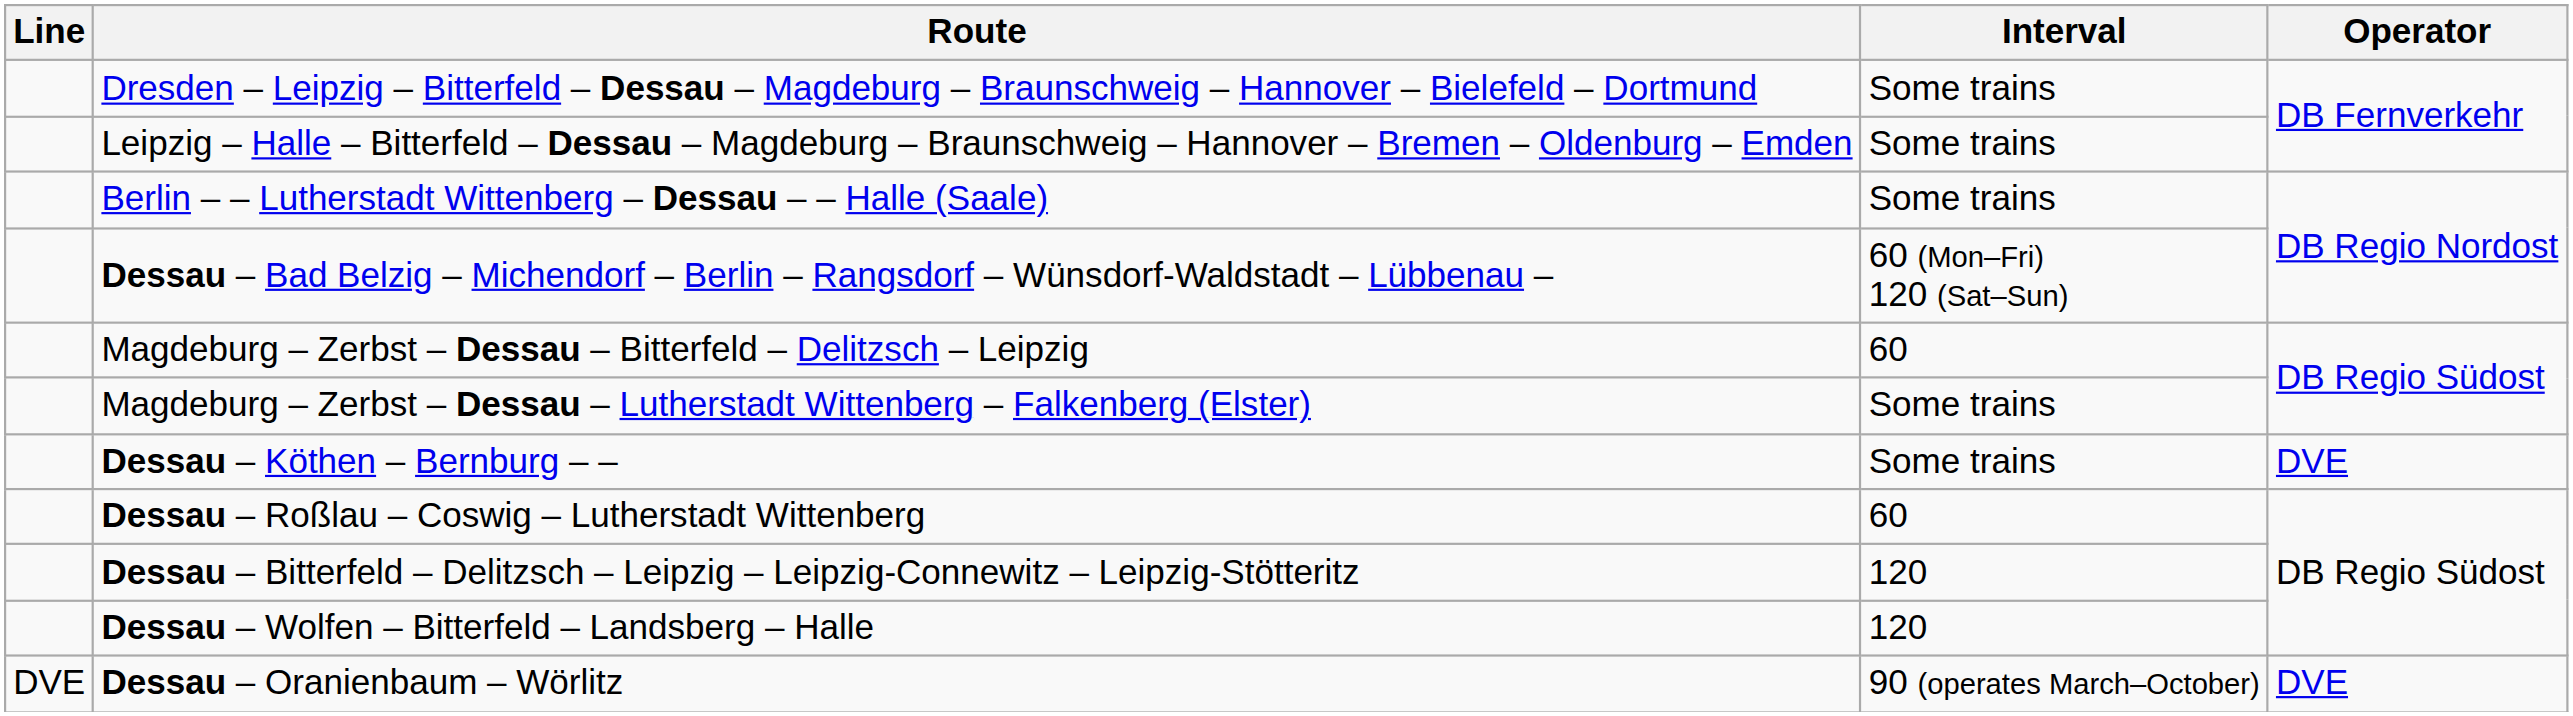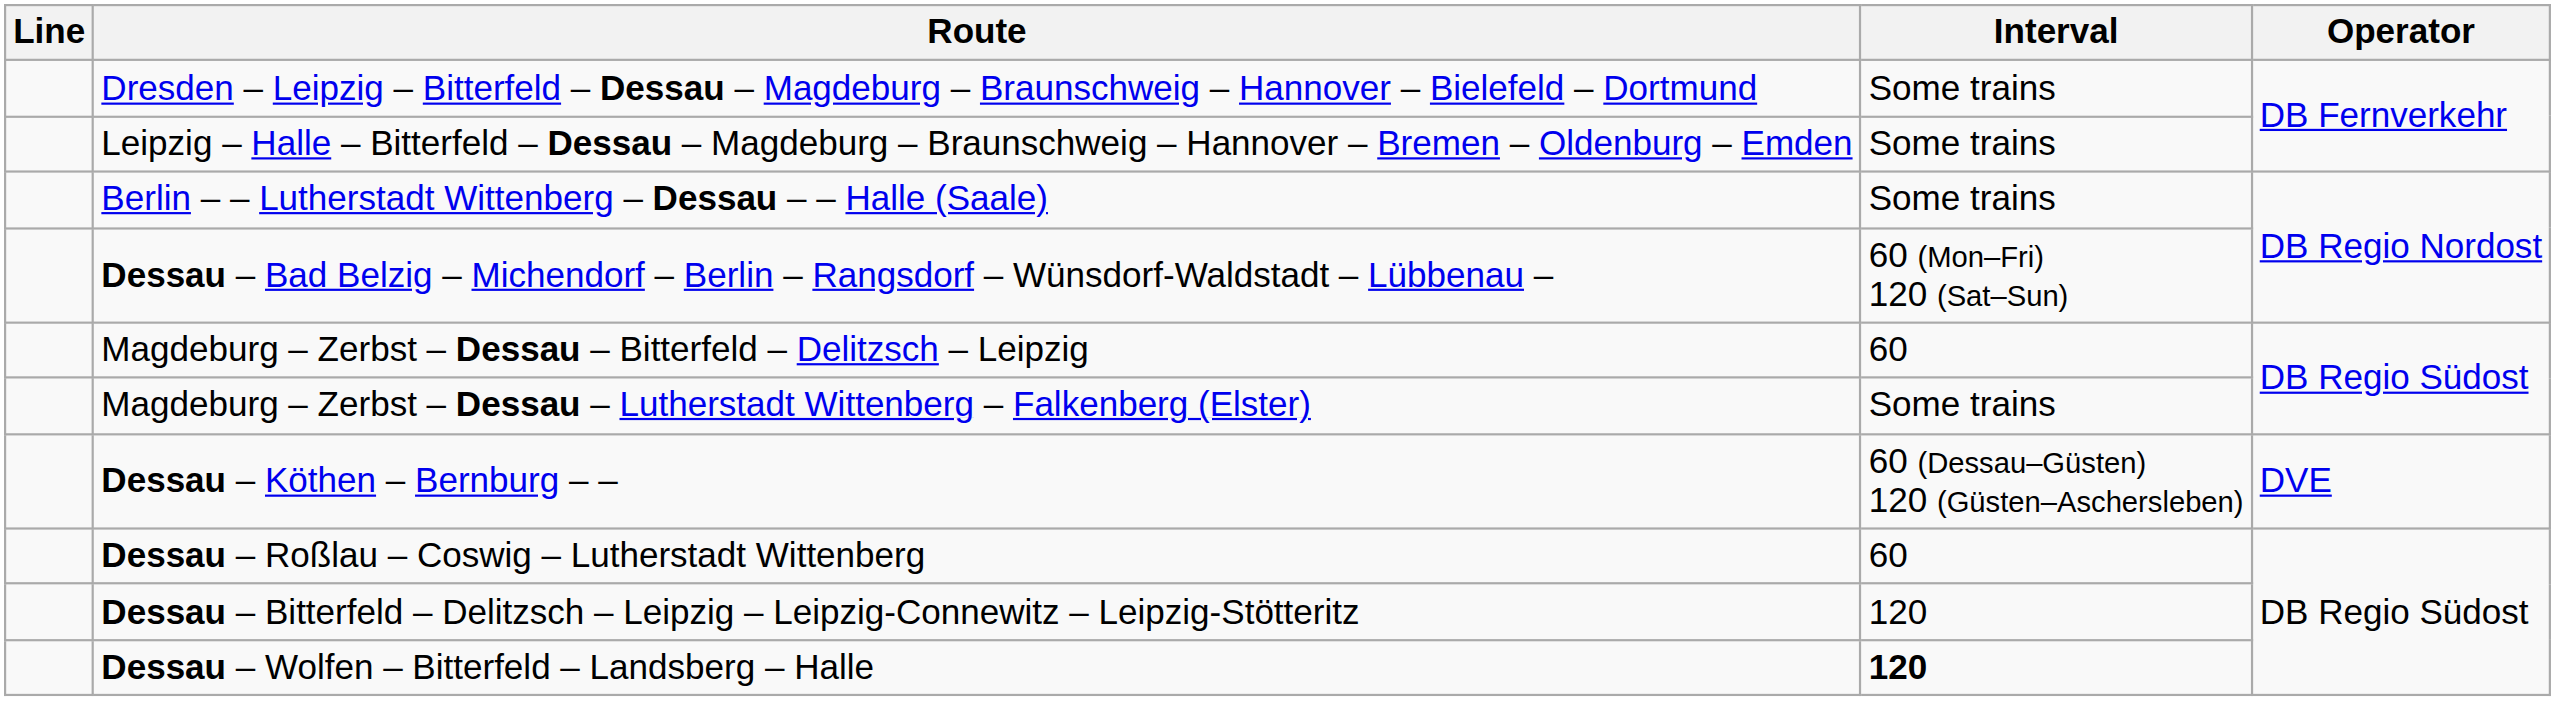Dessau – Köthen – Bernburg – – | Interval: Some trains -> 60 (Dessau–Güsten) 120 (Güsten–Aschersleben)
Dessau – Wolfen – Bitterfeld – Landsberg – Halle | Interval: normal -> bold
- row: DVE | Dessau – Oranienbaum – Wörlitz | 90 (operates March–October) | DVE
